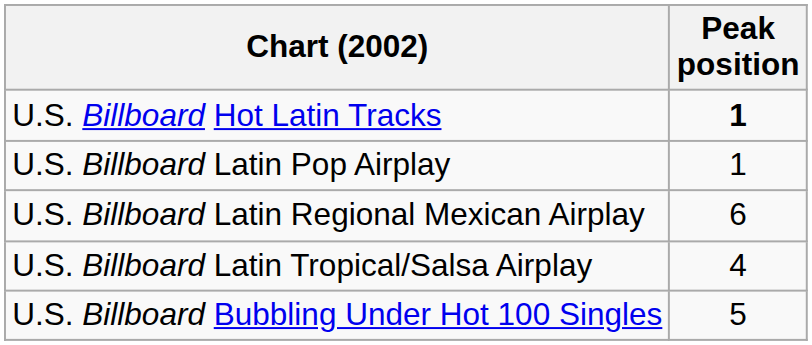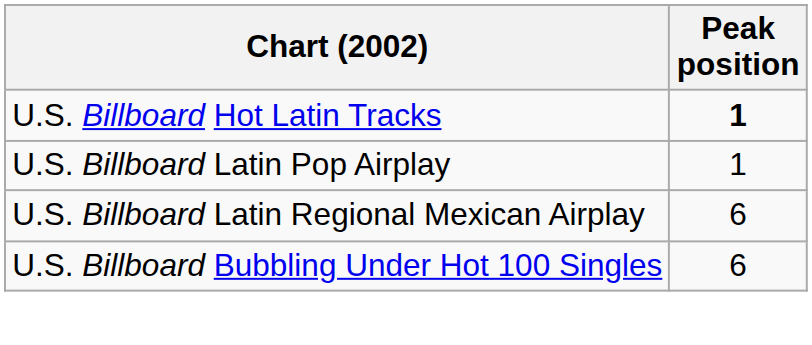- row: U.S. Billboard Latin Tropical/Salsa Airplay | 4
U.S. Billboard Bubbling Under Hot 100 Singles | Peak position: 5 -> 6
